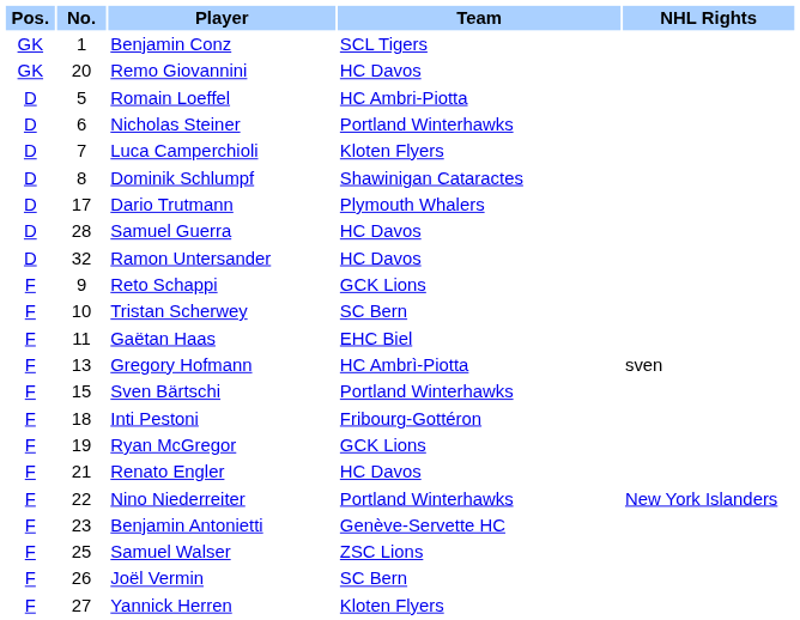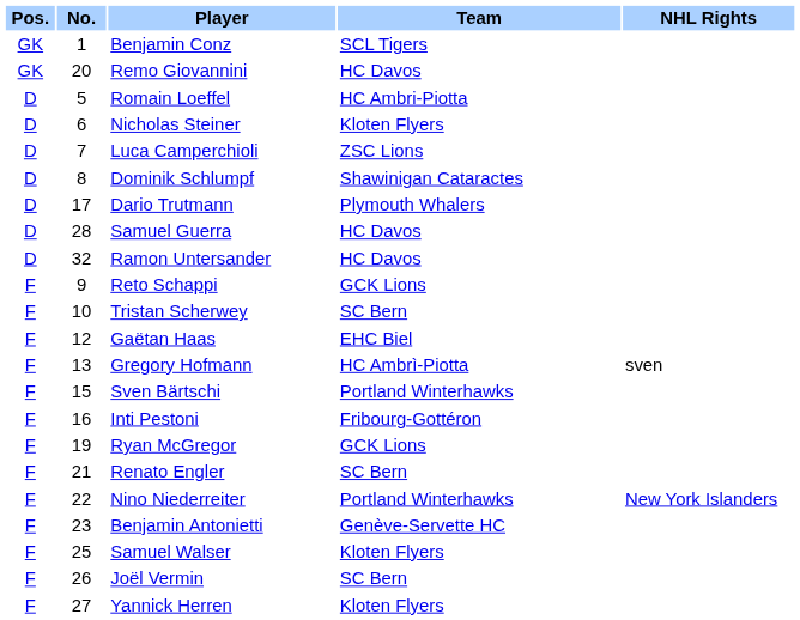Nicholas Steiner | Team: Portland Winterhawks -> Kloten Flyers
Luca Camperchioli | Team: Kloten Flyers -> ZSC Lions
Gaëtan Haas | No.: 11 -> 12
Inti Pestoni | No.: 18 -> 16
Renato Engler | Team: HC Davos -> SC Bern
Samuel Walser | Team: ZSC Lions -> Kloten Flyers
